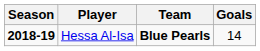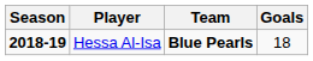Hessa Al-Isa | Goals: 14 -> 18
